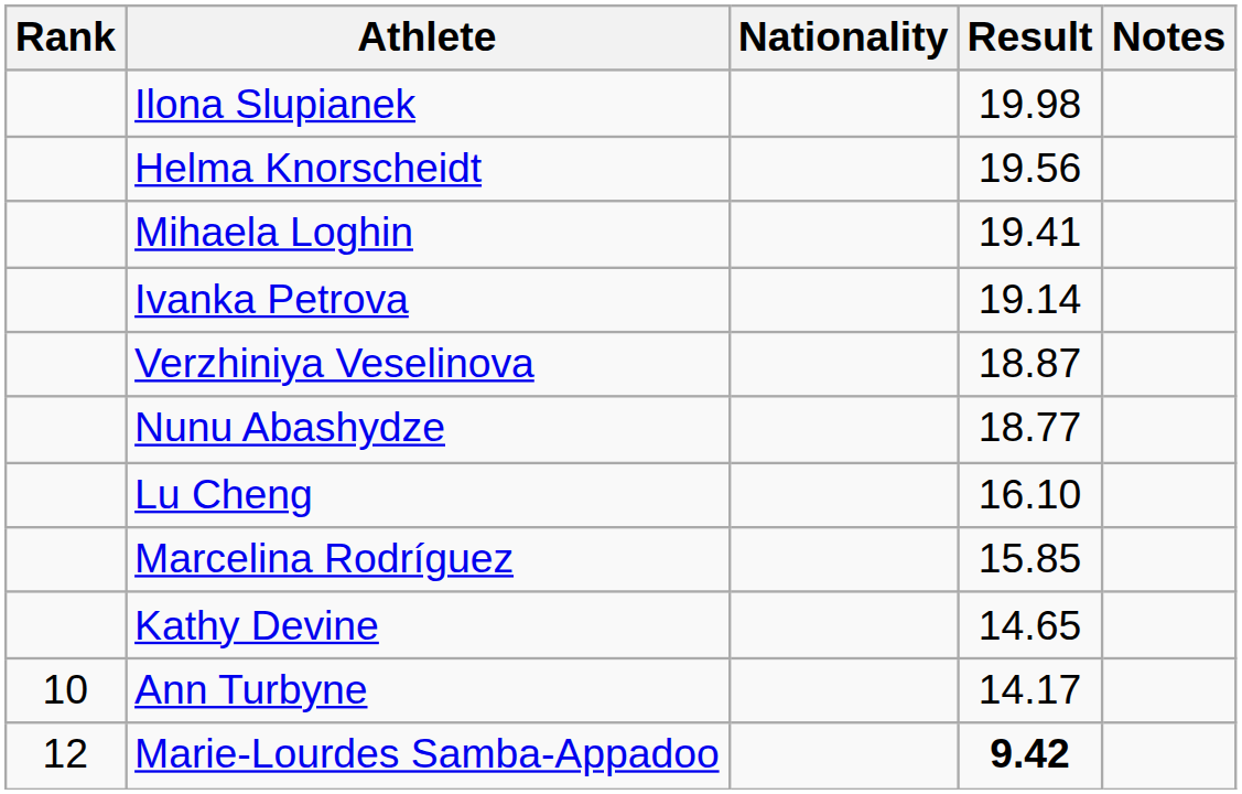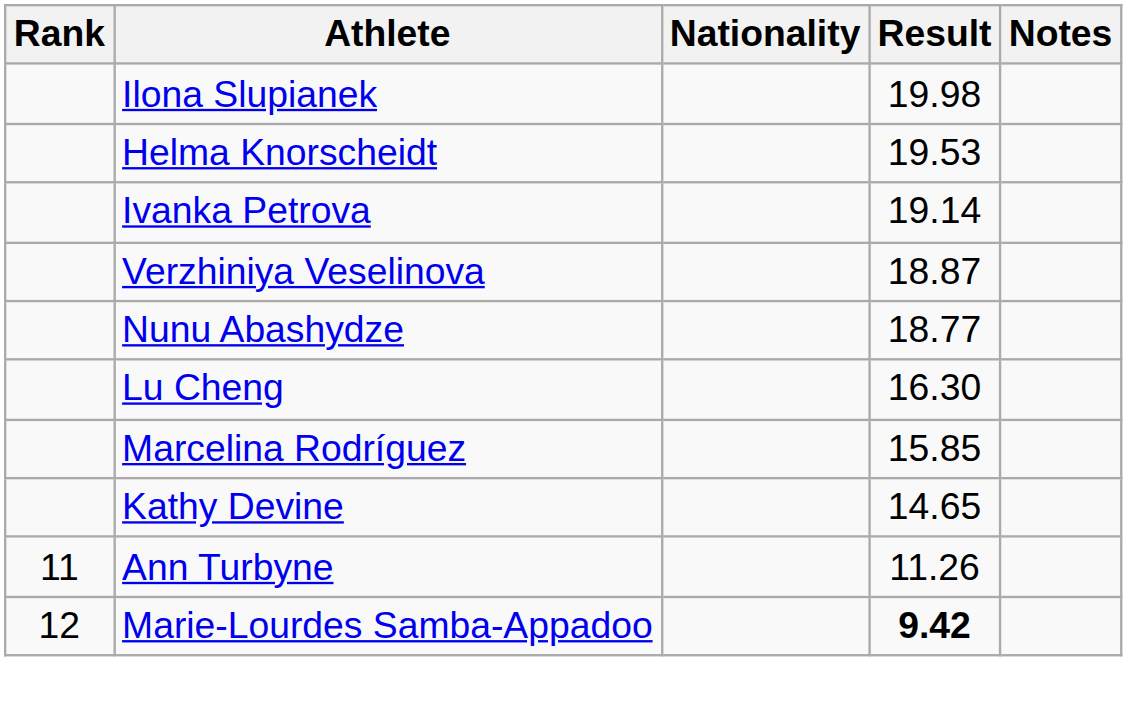Helma Knorscheidt | Result: 19.56 -> 19.53
- row: Mihaela Loghin | 19.41
Lu Cheng | Result: 16.10 -> 16.30
Ann Turbyne | Rank: 10 -> 11
Ann Turbyne | Result: 14.17 -> 11.26
